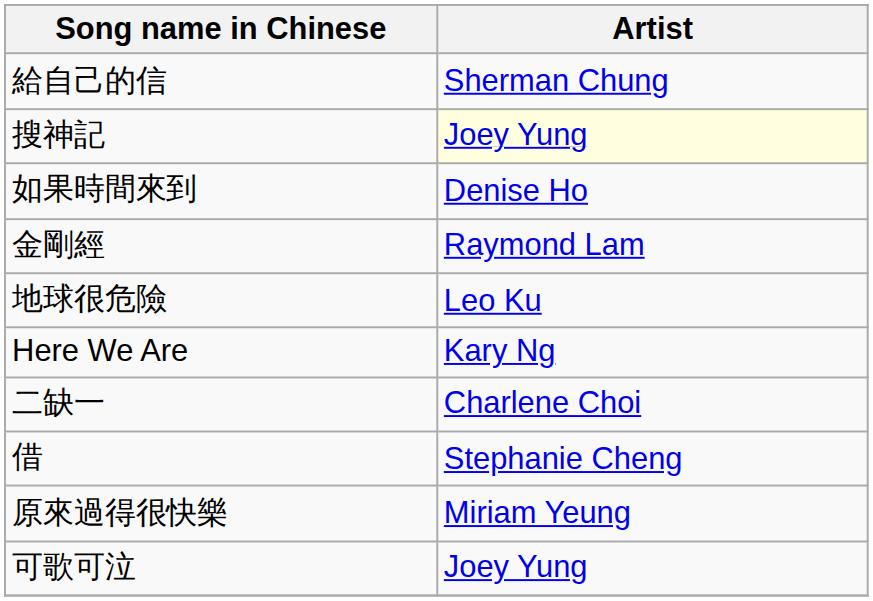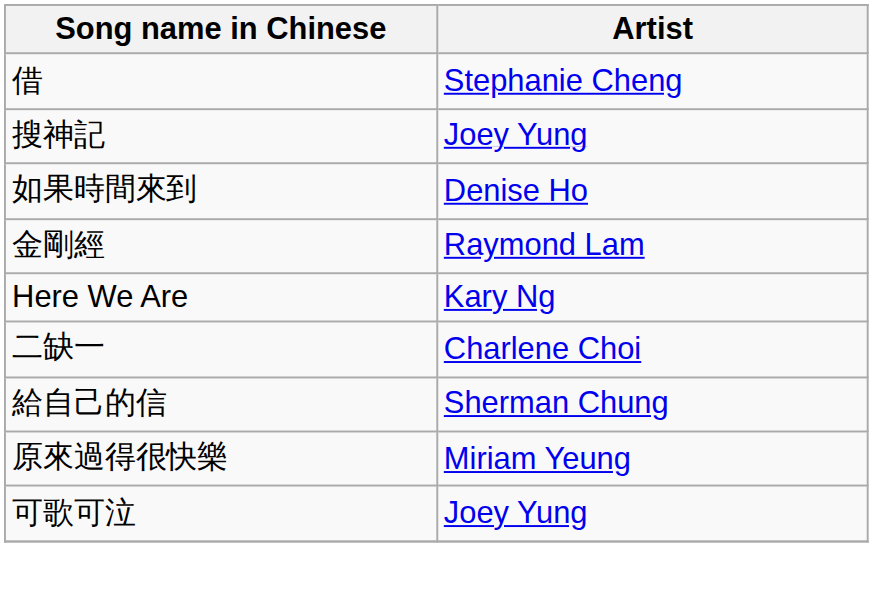rows swapped: 給自己的信 <-> 借
搜神記 | Artist: lightyellow background -> no background
- row: 地球很危險 | Leo Ku
